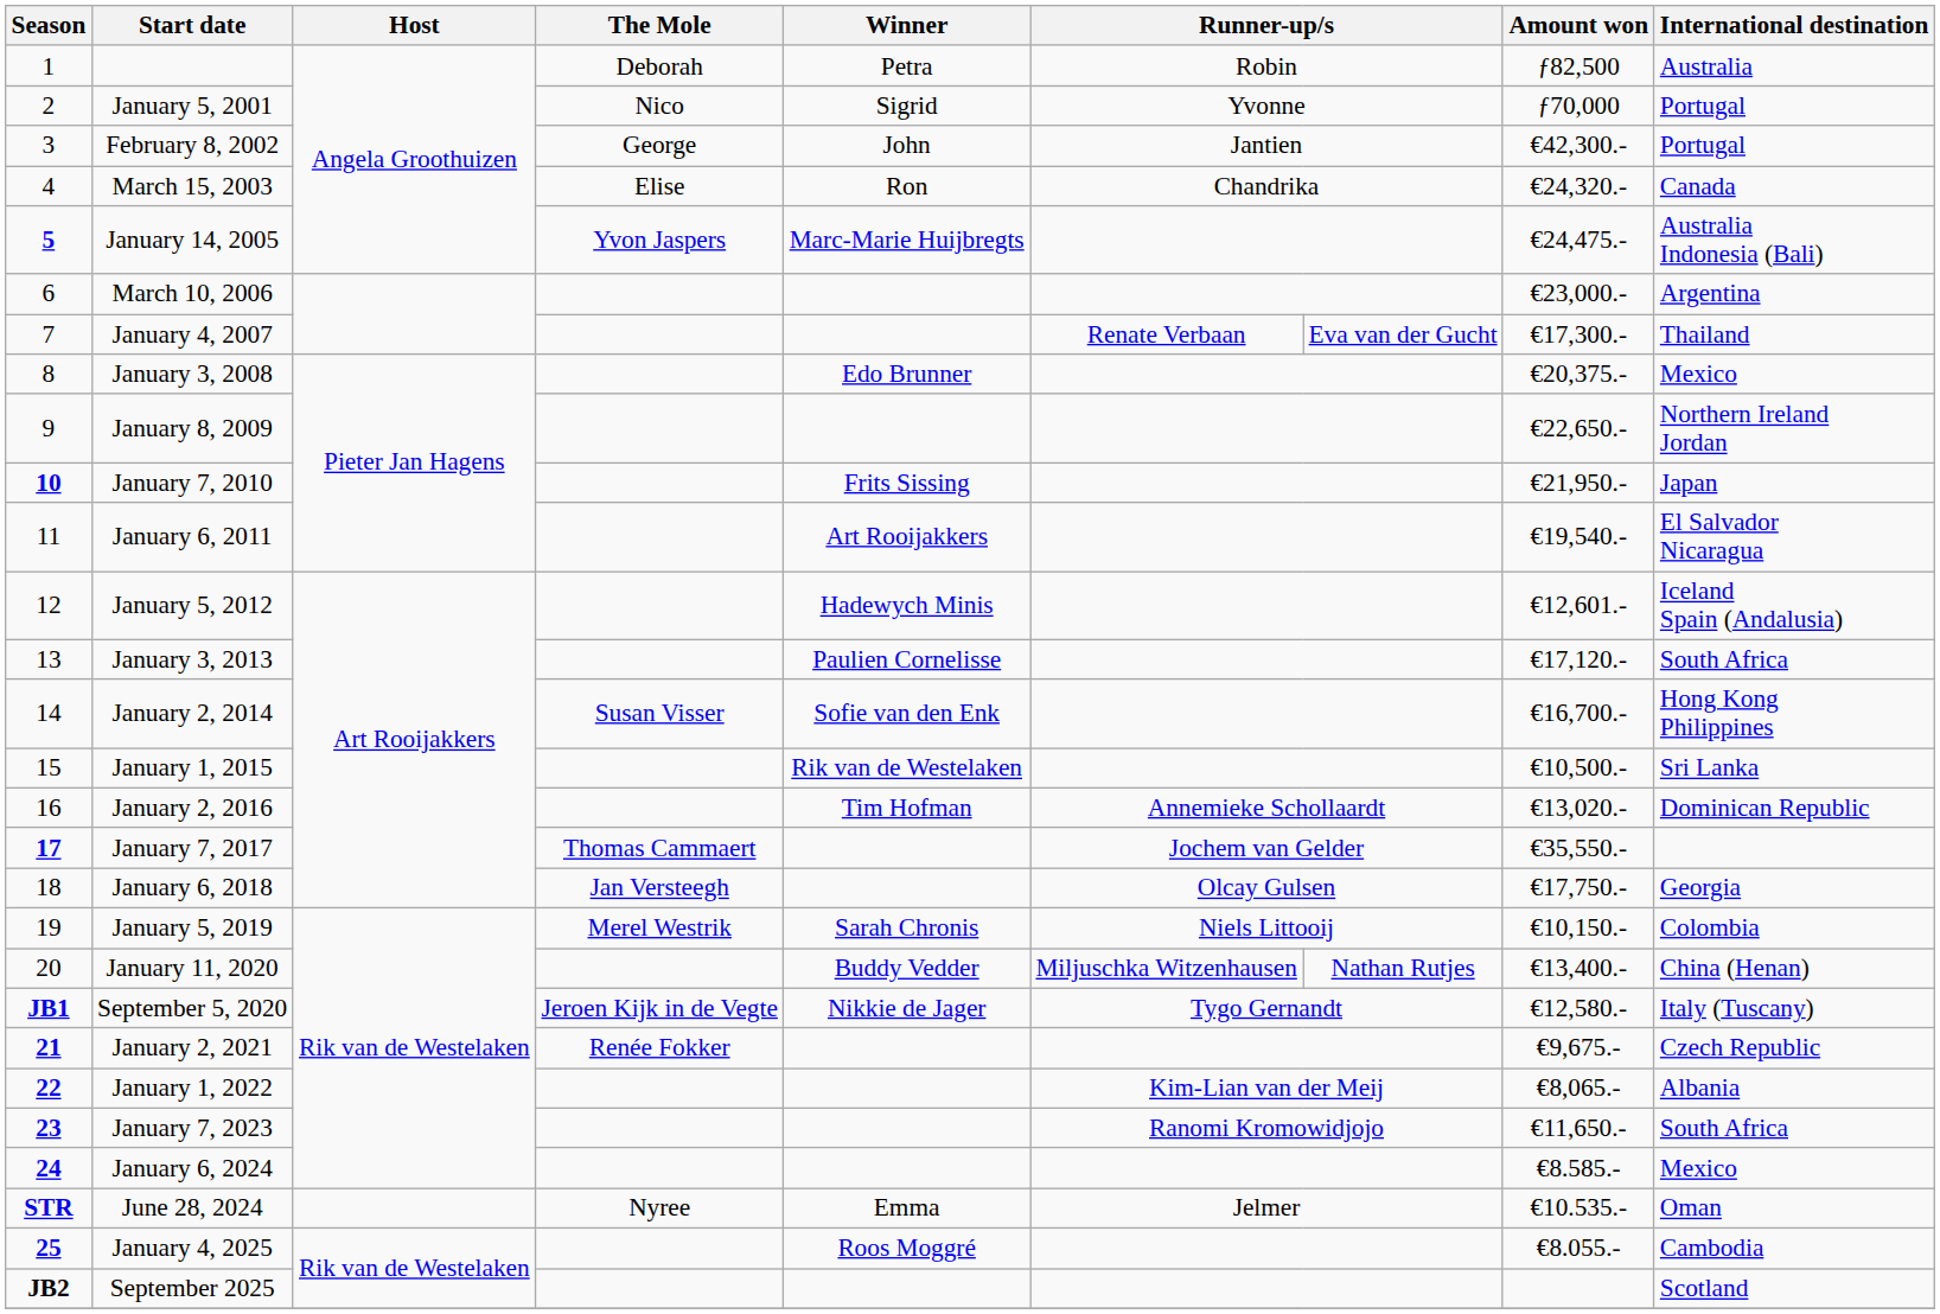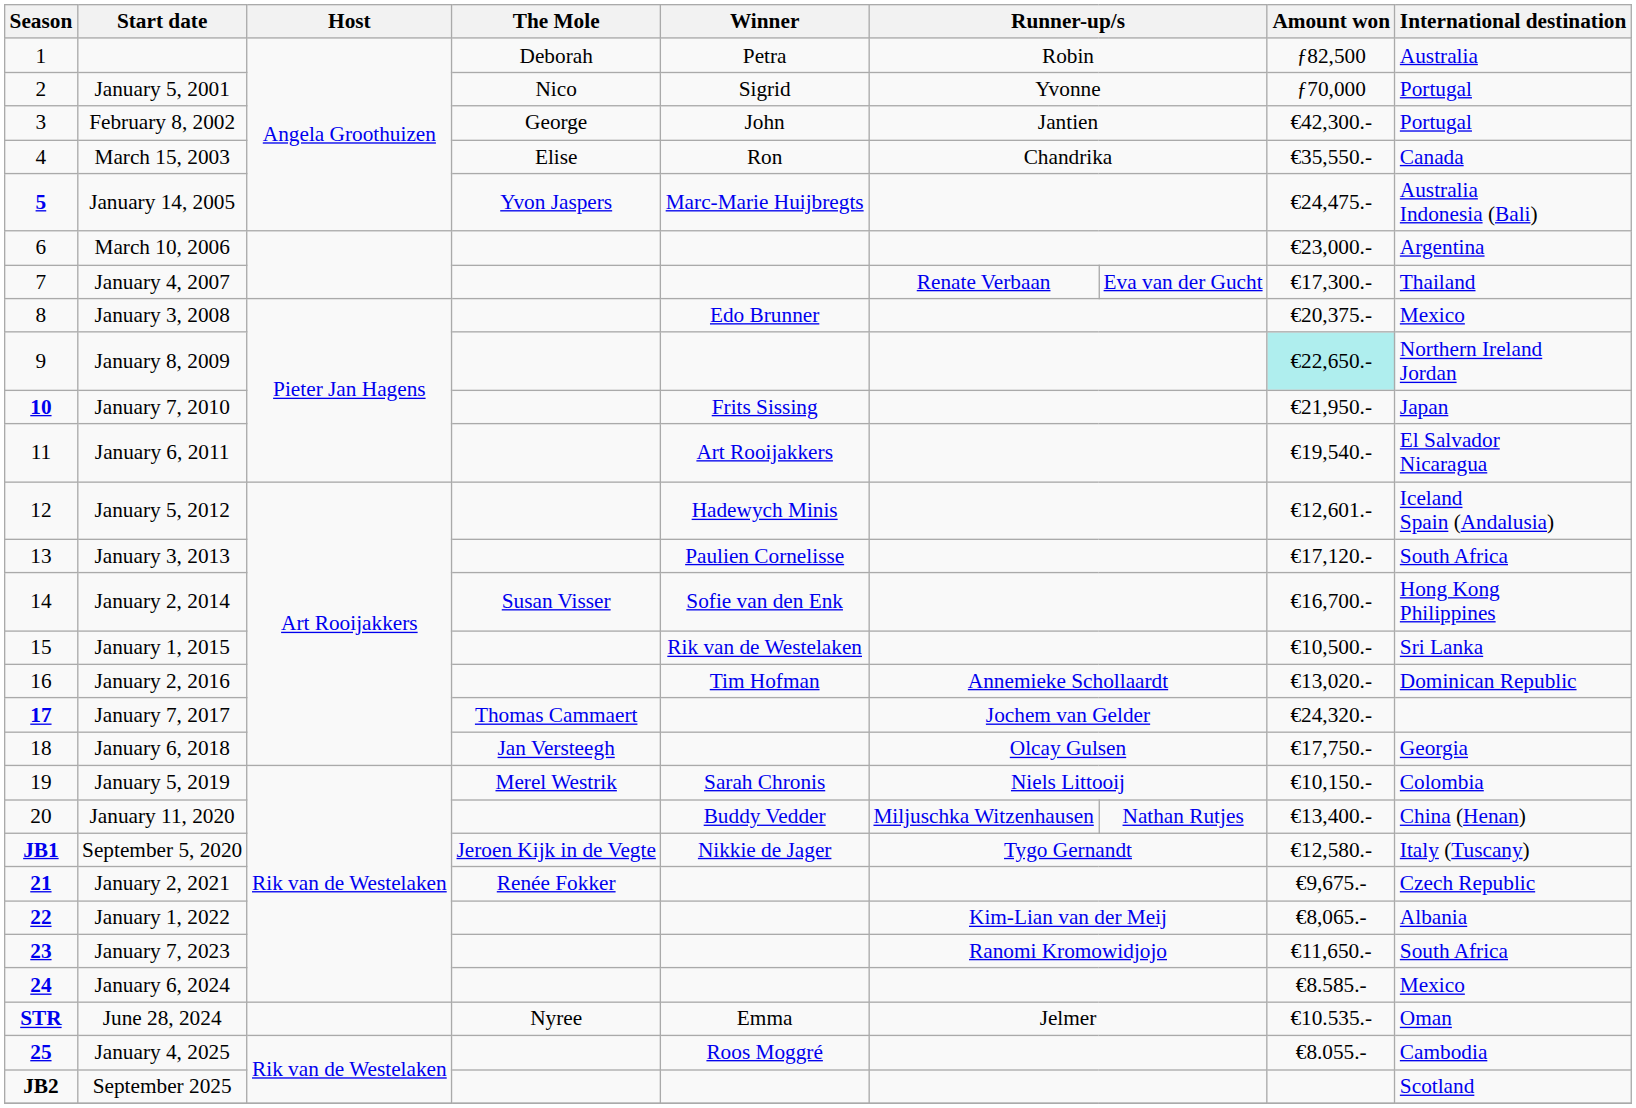March 15, 2003 | Amount won: €24,320.- -> €35,550.-
January 8, 2009 | Amount won: no background -> paleturquoise background
January 7, 2017 | Amount won: €35,550.- -> €24,320.-
